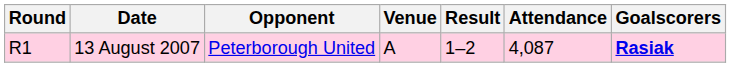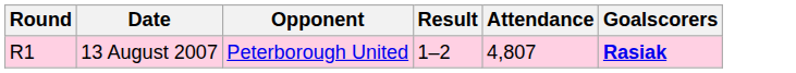- column: Venue | A
13 August 2007 | Attendance: 4,087 -> 4,807
